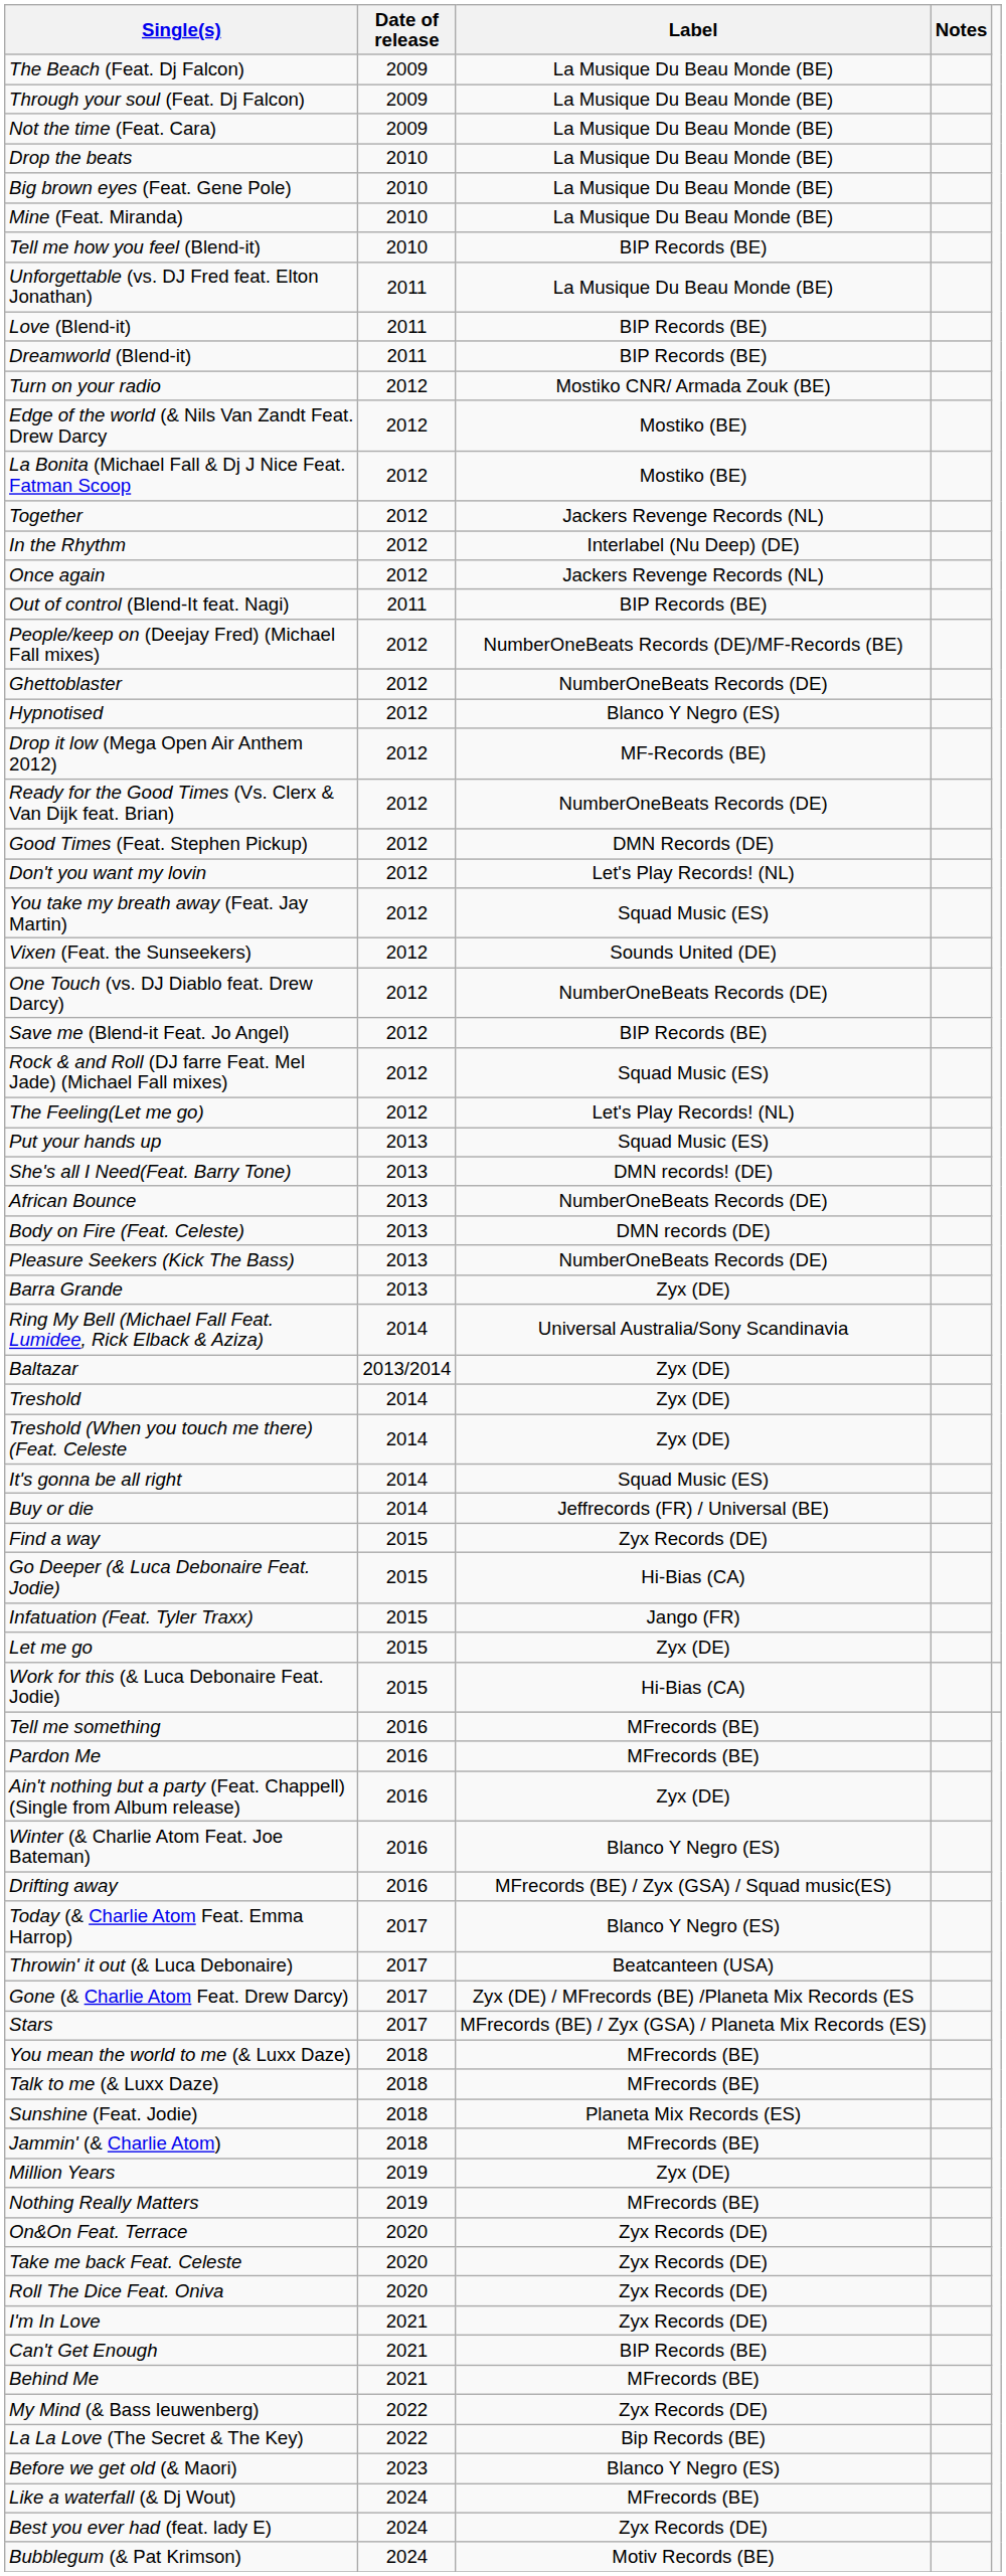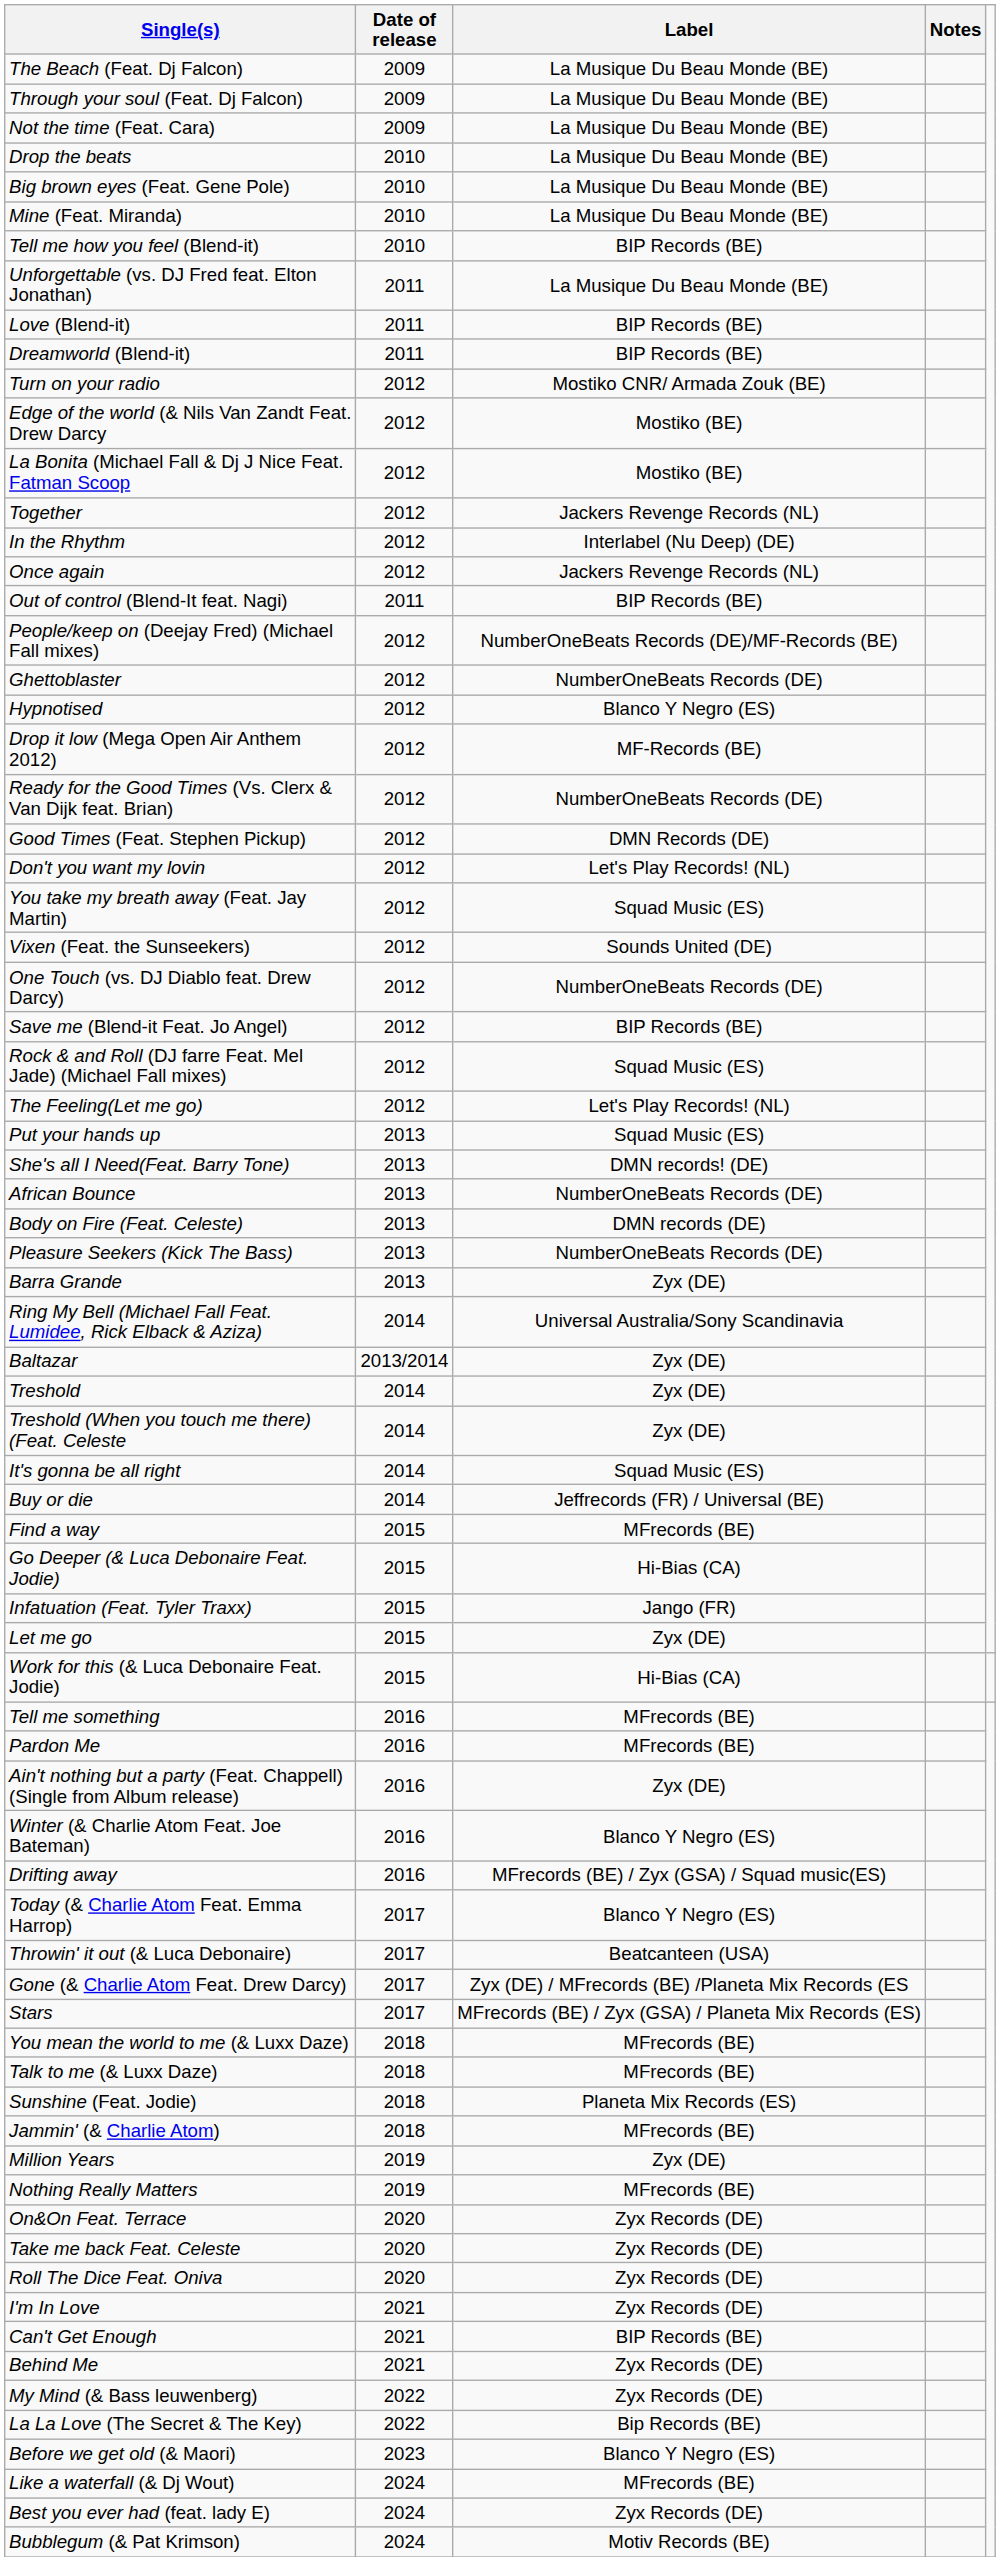Find a way | Label: Zyx Records (DE) -> MFrecords (BE)
Behind Me | Label: MFrecords (BE) -> Zyx Records (DE)
